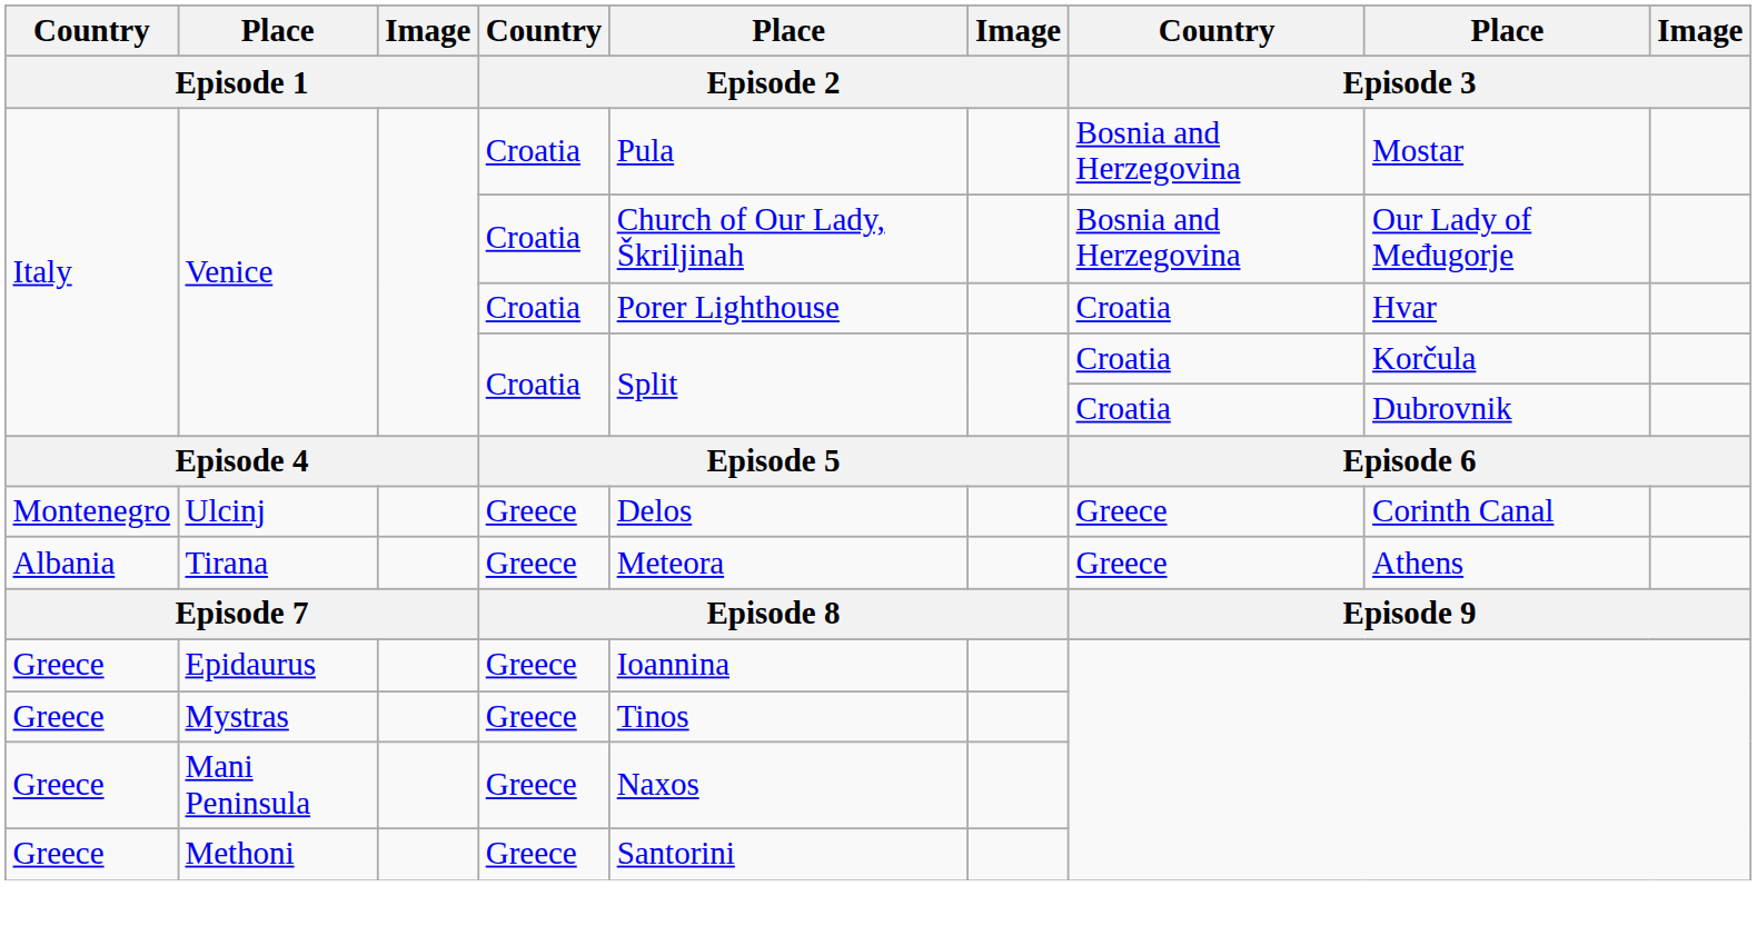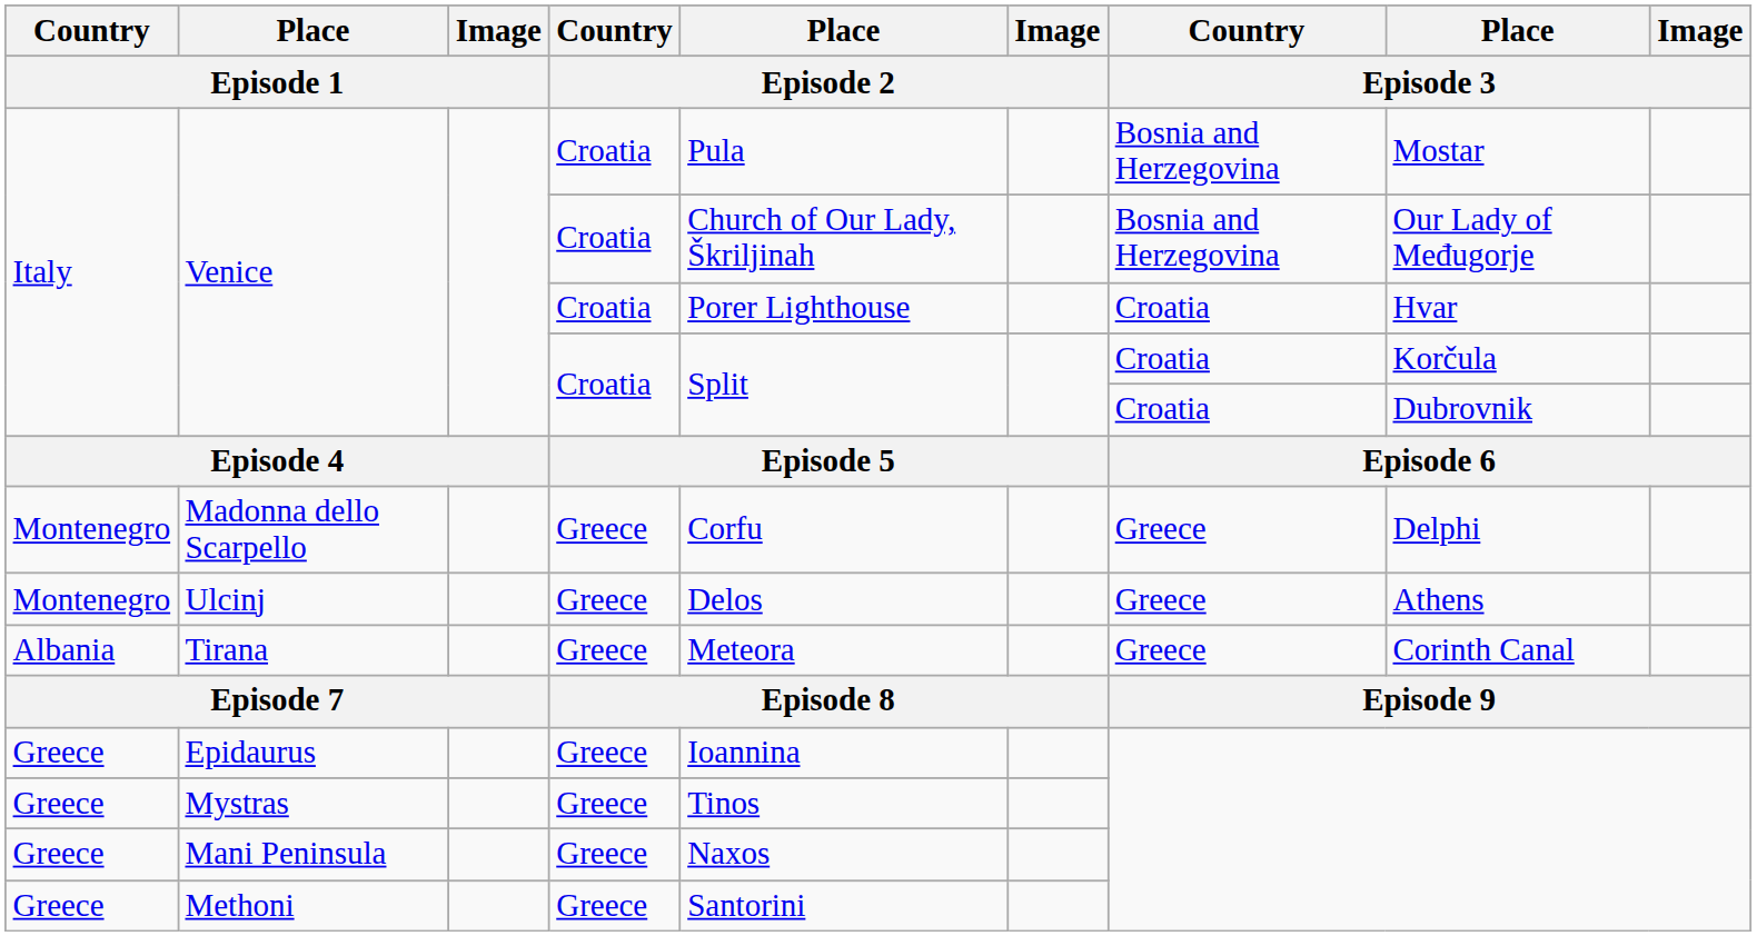+ row: Montenegro | Madonna dello Scarpello | Greece | Corfu | Greece | Delphi
Ulcinj | Place / Episode 3: Corinth Canal -> Athens
Tirana | Place / Episode 3: Athens -> Corinth Canal
